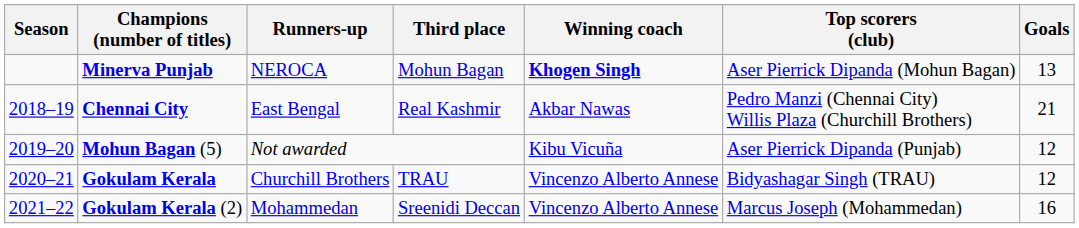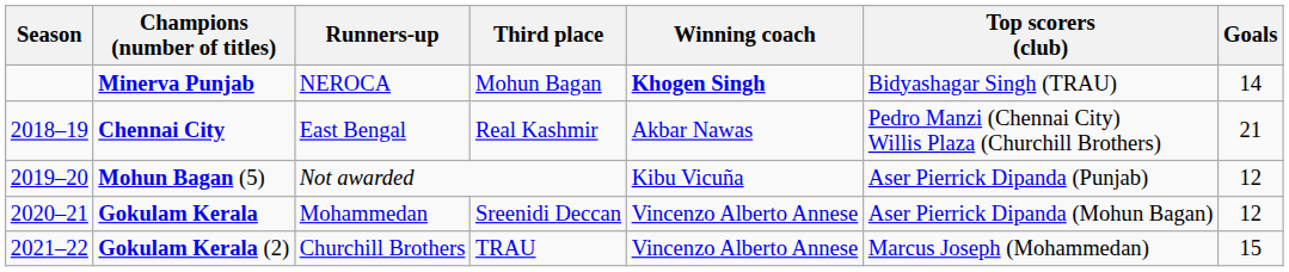Minerva Punjab | Top scorers (club): Aser Pierrick Dipanda (Mohun Bagan) -> Bidyashagar Singh (TRAU)
Minerva Punjab | Goals: 13 -> 14
Gokulam Kerala | Runners-up: Churchill Brothers -> Mohammedan
Gokulam Kerala | Third place: TRAU -> Sreenidi Deccan
Gokulam Kerala | Top scorers (club): Bidyashagar Singh (TRAU) -> Aser Pierrick Dipanda (Mohun Bagan)
Gokulam Kerala (2) | Runners-up: Mohammedan -> Churchill Brothers
Gokulam Kerala (2) | Third place: Sreenidi Deccan -> TRAU
Gokulam Kerala (2) | Goals: 16 -> 15
